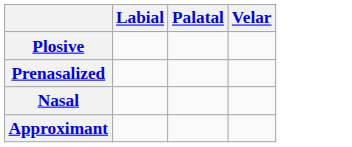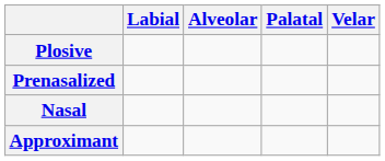+ column: Alveolar
